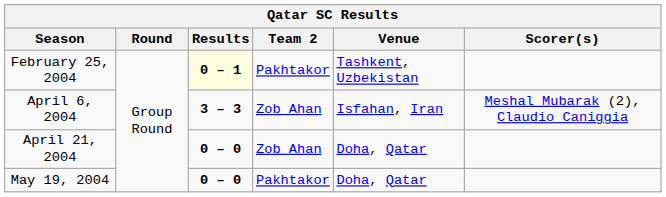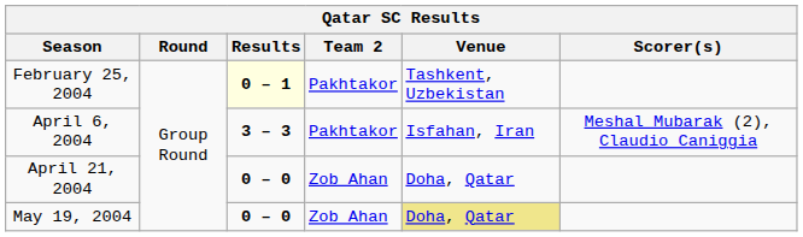April 6, 2004 | Team 2: Zob Ahan -> Pakhtakor
May 19, 2004 | Team 2: Pakhtakor -> Zob Ahan
May 19, 2004 | Venue: no background -> khaki background
